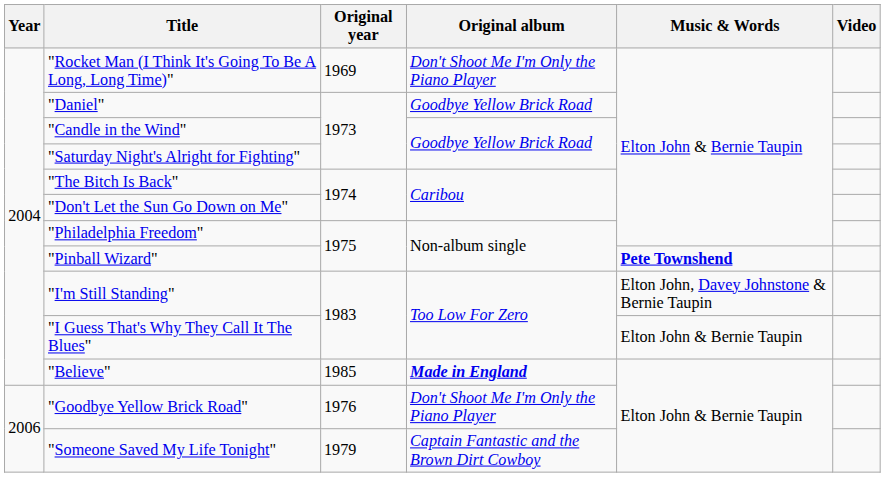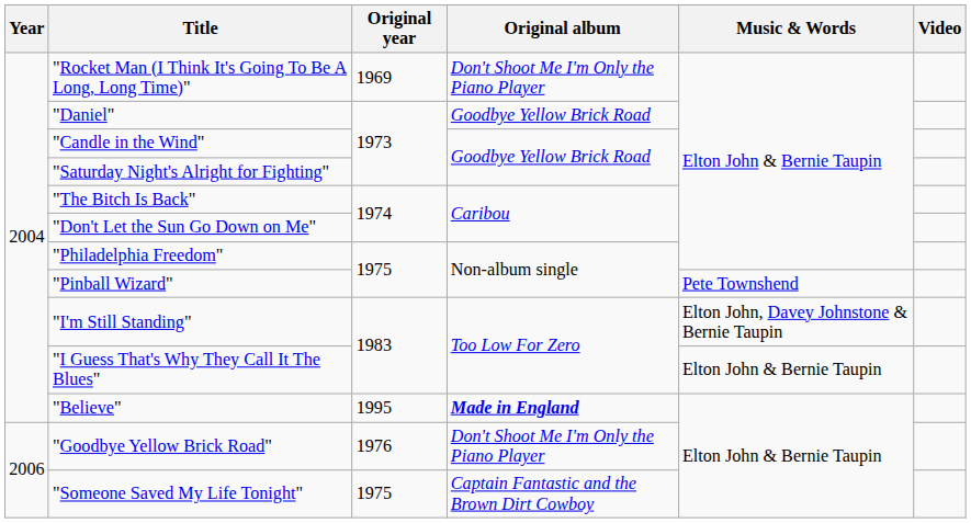"Pinball Wizard" | Music & Words: bold -> normal
"Believe" | Original year: 1985 -> 1995
"Someone Saved My Life Tonight" | Original year: 1979 -> 1975
